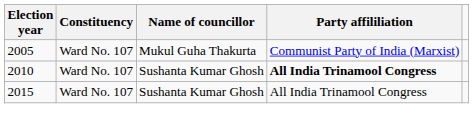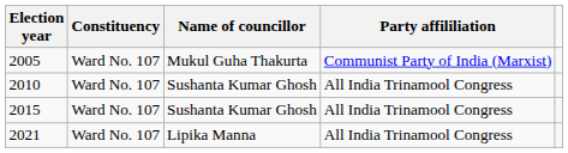2010 | Party affililiation: bold -> normal
+ row: 2021 | Ward No. 107 | Lipika Manna | All India Trinamool Congress
